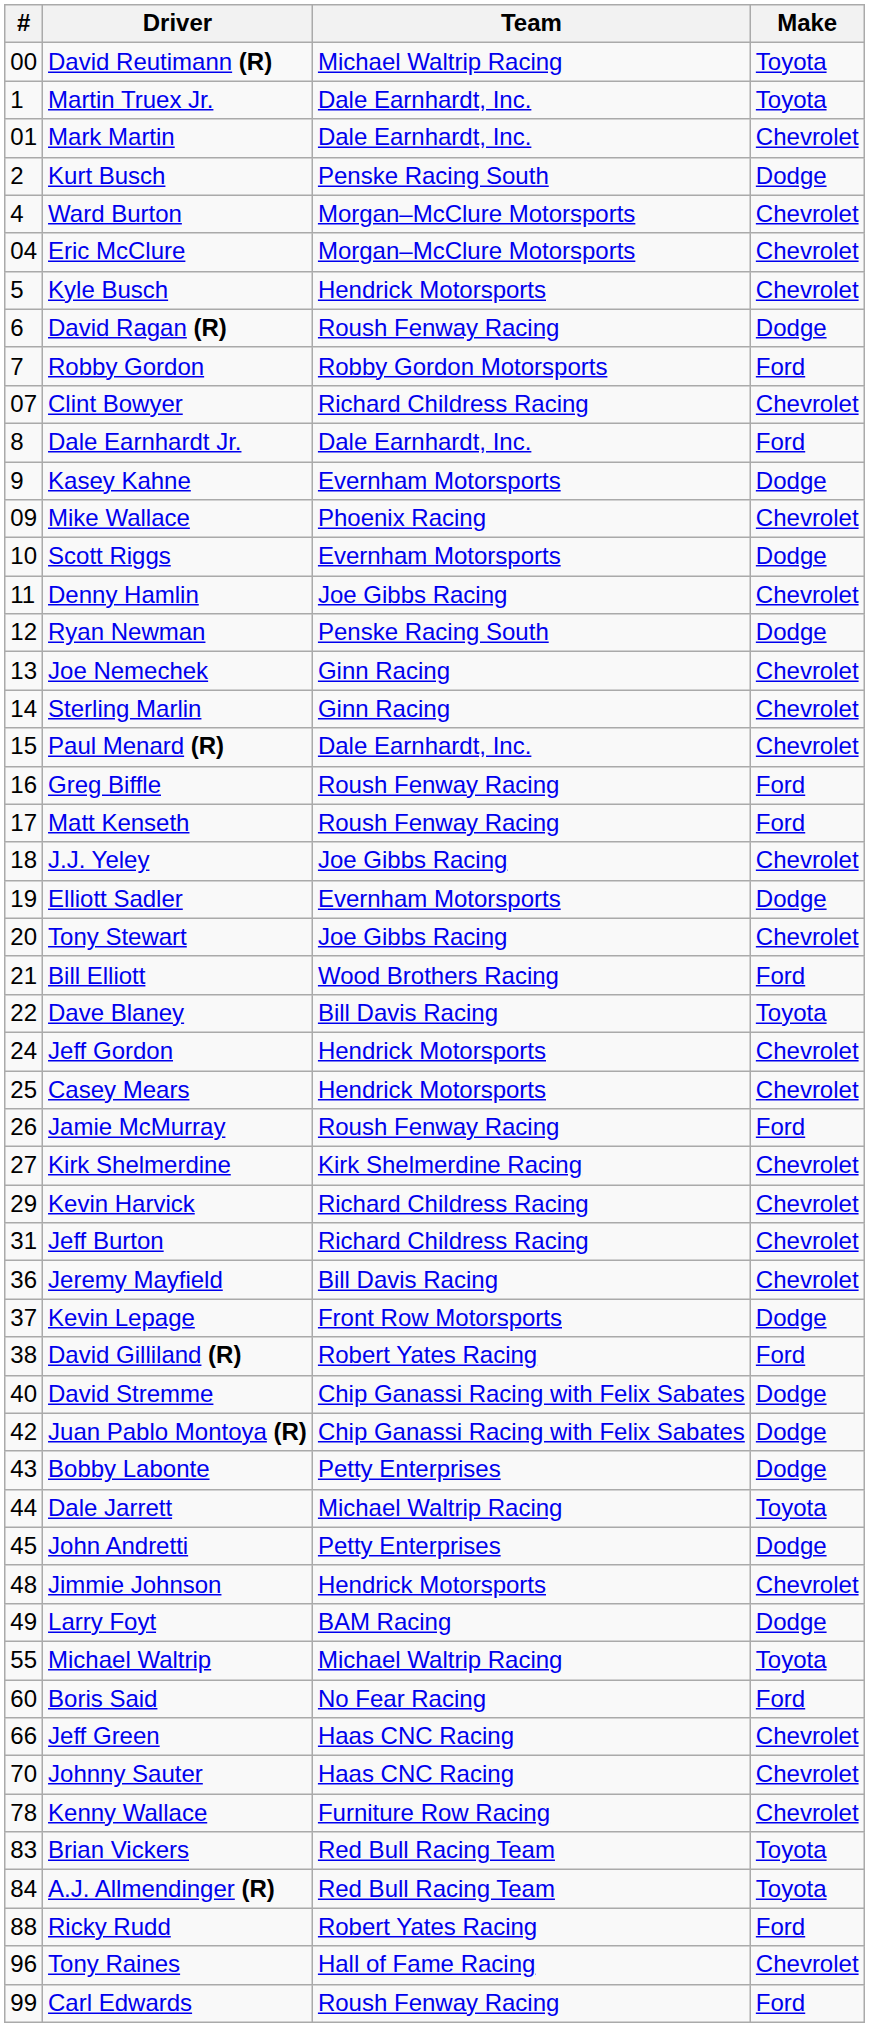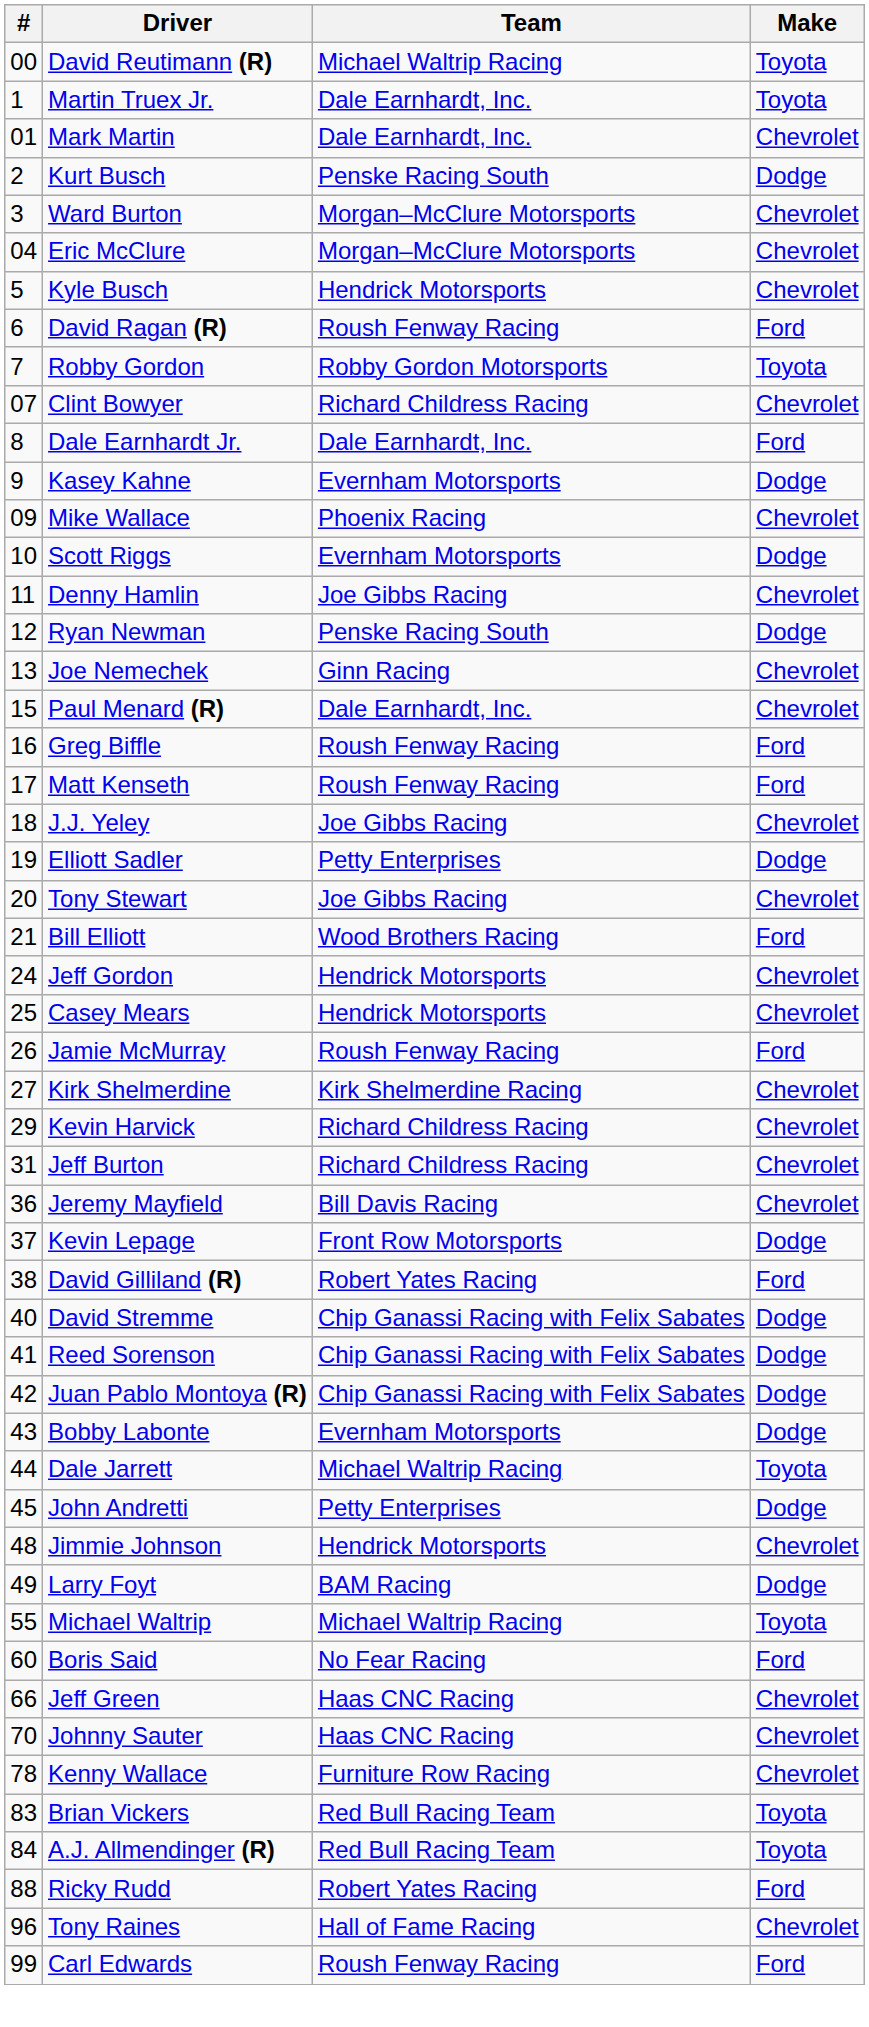Ward Burton | #: 4 -> 3
David Ragan (R) | Make: Dodge -> Ford
Robby Gordon | Make: Ford -> Toyota
- row: 14 | Sterling Marlin | Ginn Racing | Chevrolet
Elliott Sadler | Team: Evernham Motorsports -> Petty Enterprises
- row: 22 | Dave Blaney | Bill Davis Racing | Toyota
+ row: 41 | Reed Sorenson | Chip Ganassi Racing with Felix Sabates | Dodge
Bobby Labonte | Team: Petty Enterprises -> Evernham Motorsports
